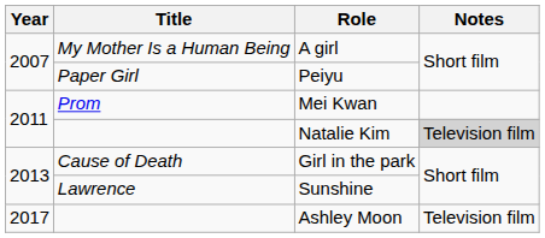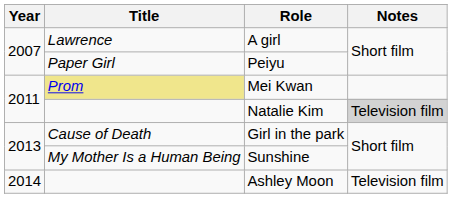A girl | Title: My Mother Is a Human Being -> Lawrence
Mei Kwan | Title: no background -> khaki background
Sunshine | Title: Lawrence -> My Mother Is a Human Being
Ashley Moon | Year: 2017 -> 2014
